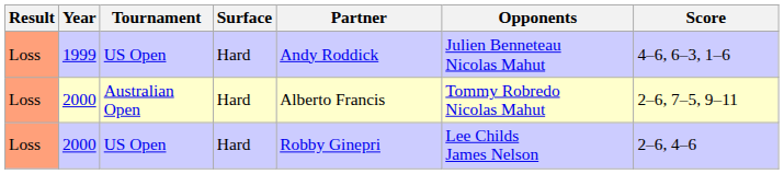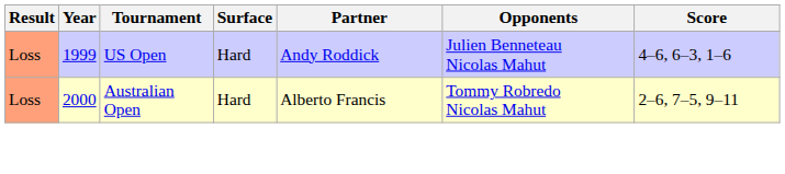- row: Loss | 2000 | US Open | Hard | Robby Ginepri | Lee Childs James Nelson | 2–6, 4–6
